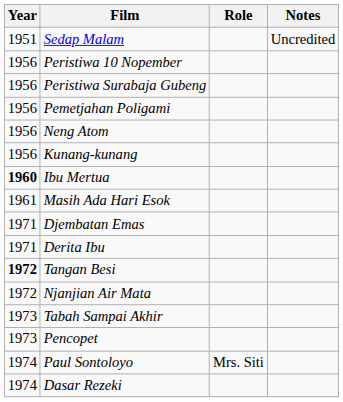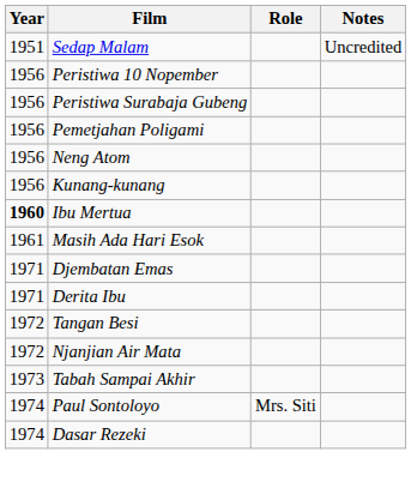Tangan Besi | Year: bold -> normal
- row: 1973 | Pencopet
